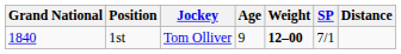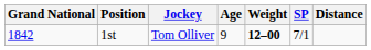1st | Grand National: 1840 -> 1842
